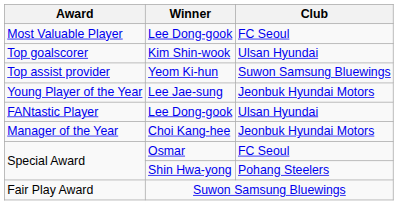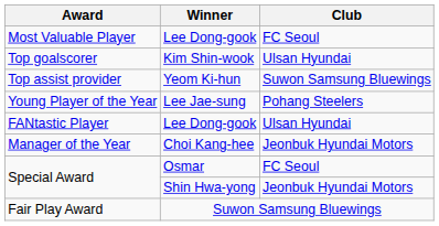Young Player of the Year | Club: Jeonbuk Hyundai Motors -> Pohang Steelers
Special Award / Shin Hwa-yong | Club: Pohang Steelers -> Jeonbuk Hyundai Motors
